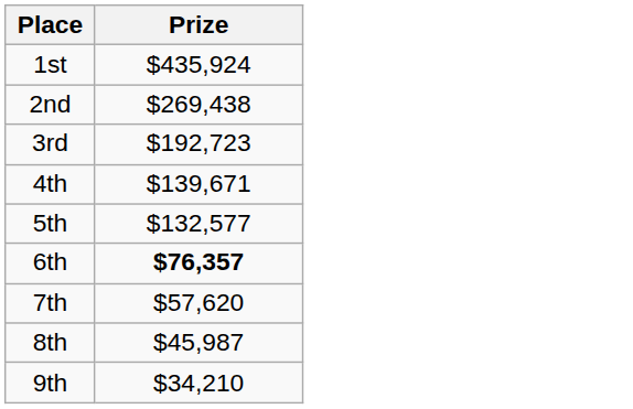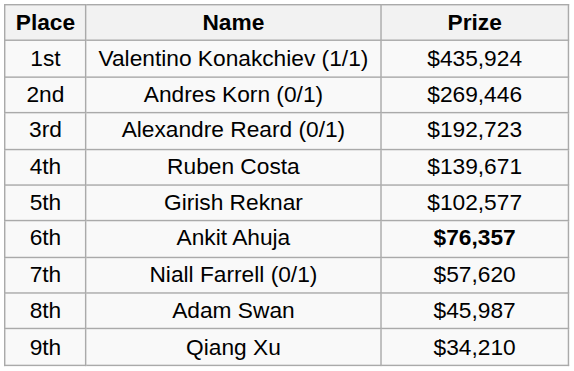+ column: Name | Valentino Konakchiev (1/1) | Andres Korn (0/1) | Alexandre Reard (0/1) | Ruben Costa | Girish Reknar | Ankit Ahuja | Niall Farrell (0/1) | Adam Swan | Qiang Xu
2nd | Prize: $269,438 -> $269,446
5th | Prize: $132,577 -> $102,577
